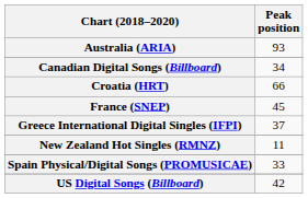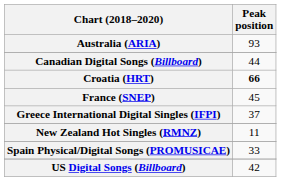Canadian Digital Songs (Billboard) | Peak position: 34 -> 44
Croatia (HRT) | Peak position: normal -> bold
